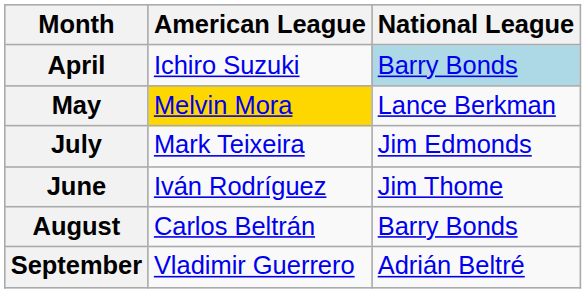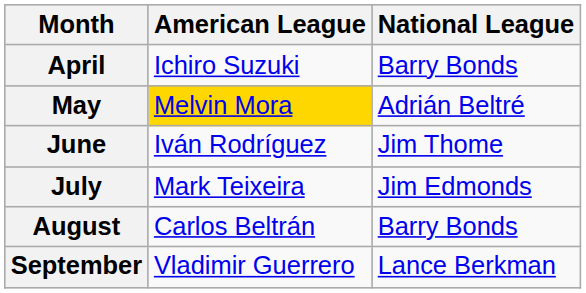April | National League: lightblue background -> no background
May | National League: Lance Berkman -> Adrián Beltré
rows swapped: June <-> July
September | National League: Adrián Beltré -> Lance Berkman
